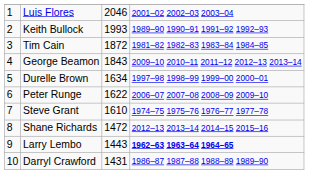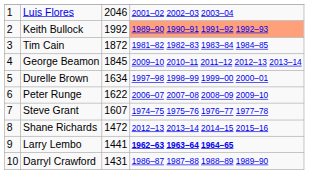Keith Bullock | column 3: 1993 -> 1992
Keith Bullock | column 4: no background -> lightsalmon background
George Beamon | column 3: 1843 -> 1845
Steve Grant | column 3: 1610 -> 1607
Larry Lembo | column 3: 1443 -> 1441
